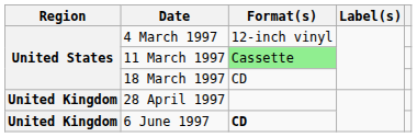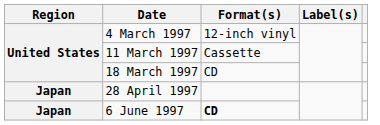11 March 1997 | Format(s): lightgreen background -> no background
28 April 1997 | Region: United Kingdom -> Japan
6 June 1997 | Region: United Kingdom -> Japan
